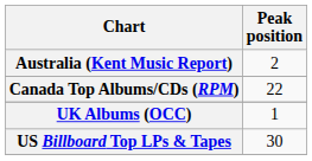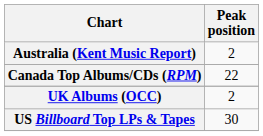UK Albums (OCC) | Peak position: 1 -> 2
